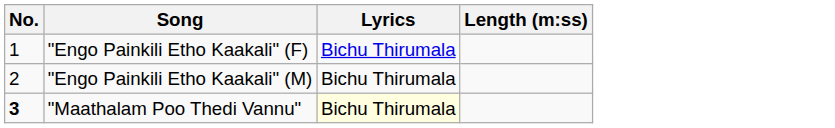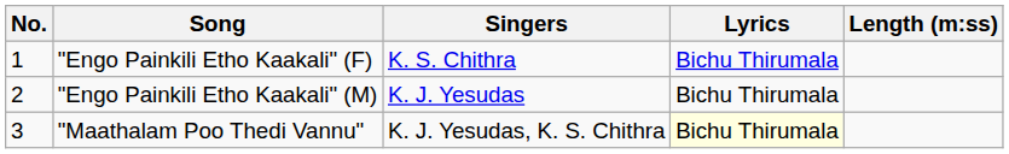+ column: Singers | K. S. Chithra | K. J. Yesudas | K. J. Yesudas, K. S. Chithra
"Maathalam Poo Thedi Vannu" | No.: bold -> normal
